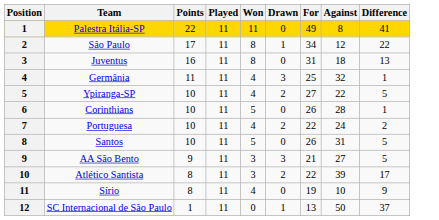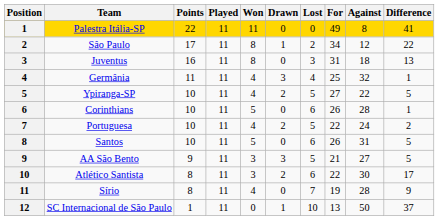+ column: Lost | 0 | 2 | 3 | 4 | 5 | 6 | 5 | 6 | 5 | 6 | 7 | 10
Atlético Santista | Against: 39 -> 30
Sírio | Against: 10 -> 28
